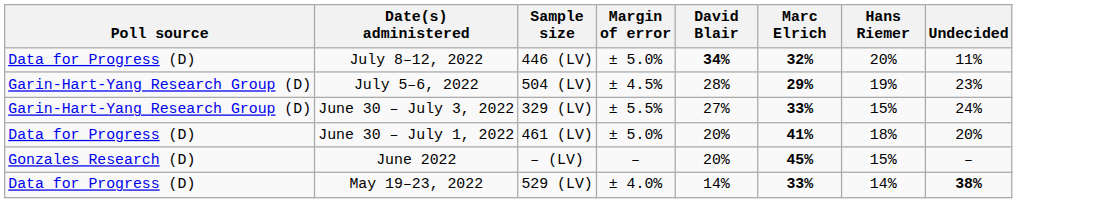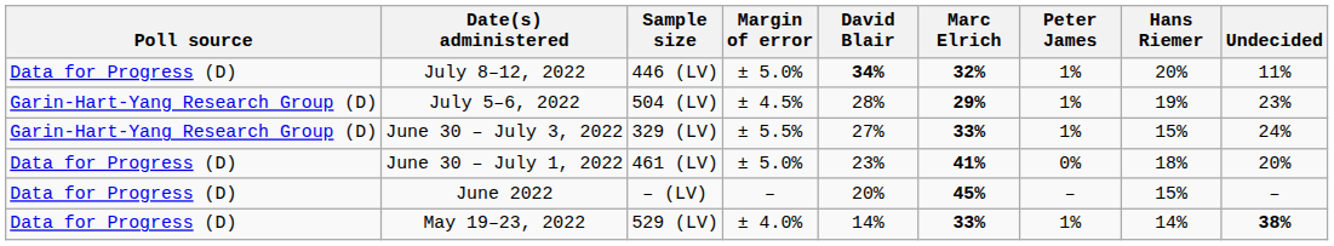+ column: Peter James | 1% | 1% | 1% | 0% | – | 1%
June 30 – July 1, 2022 | David Blair: 20% -> 23%
June 2022 | Poll source: Gonzales Research (D) -> Data for Progress (D)
